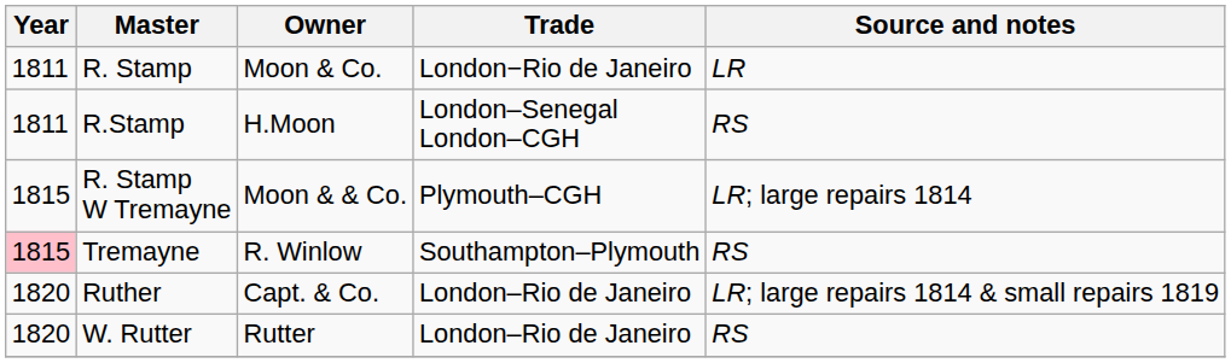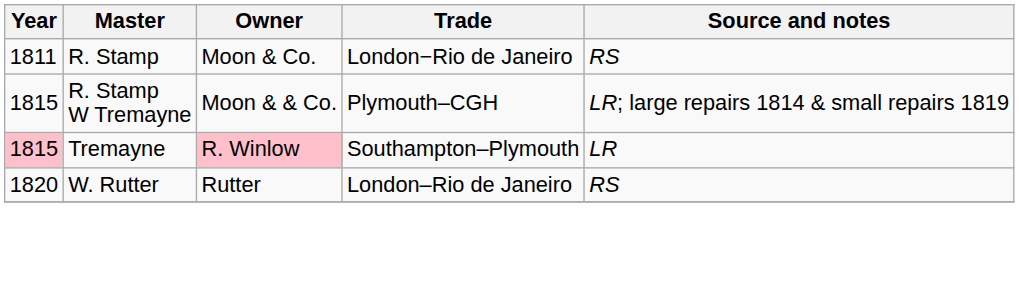R. Stamp | Source and notes: LR -> RS
- row: 1811 | R.Stamp | H.Moon | London–Senegal London–CGH | RS
R. Stamp W Tremayne | Source and notes: LR; large repairs 1814 -> LR; large repairs 1814 & small repairs 1819
Tremayne | Owner: no background -> pink background
Tremayne | Source and notes: RS -> LR
- row: 1820 | Ruther | Capt. & Co. | London–Rio de Janeiro | LR; large repairs 1814 & small repairs 1819
